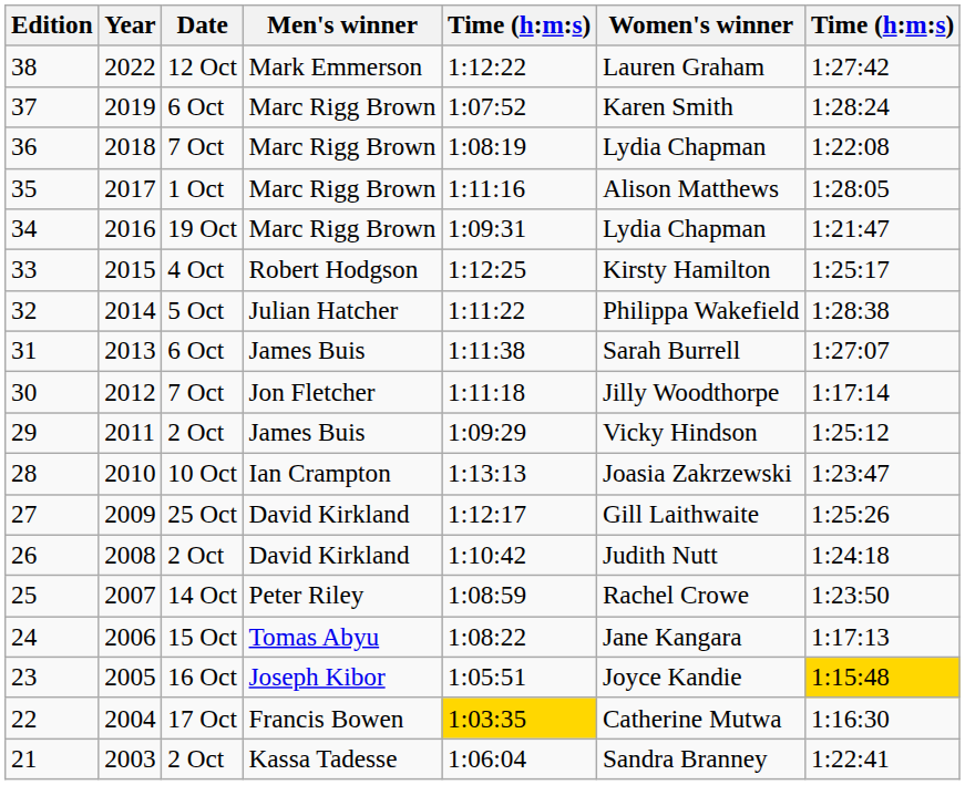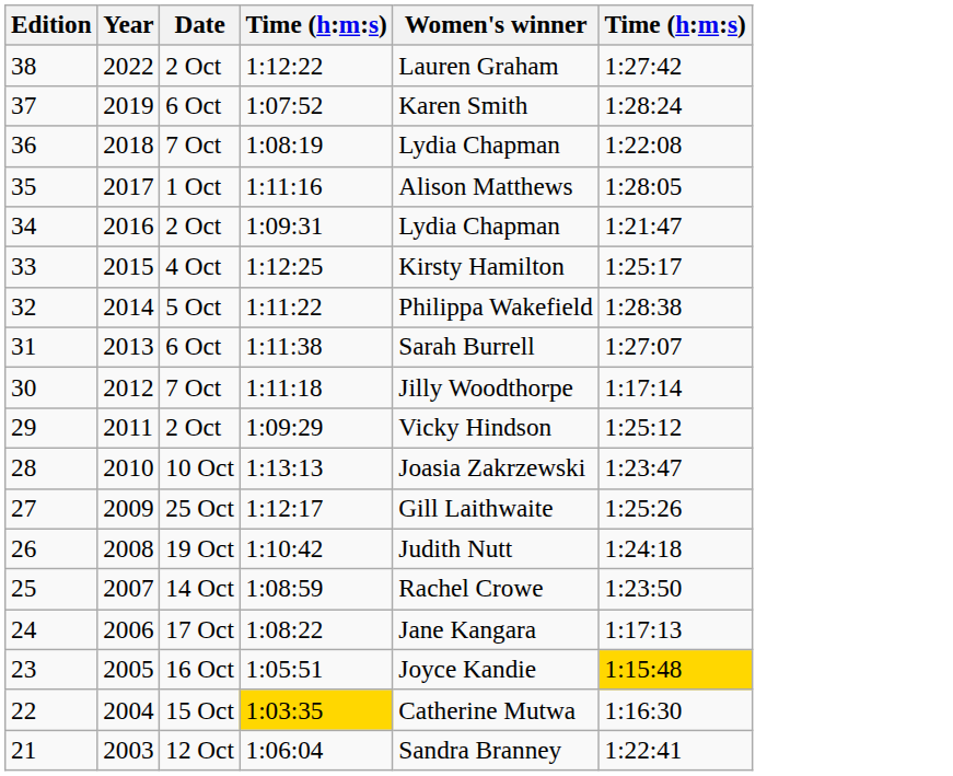- column: Men's winner | Mark Emmerson | Marc Rigg Brown | Marc Rigg Brown | Marc Rigg Brown | Marc Rigg Brown | Robert Hodgson | Julian Hatcher | James Buis | Jon Fletcher | James Buis | Ian Crampton | David Kirkland | David Kirkland | Peter Riley | Tomas Abyu | Joseph Kibor | Francis Bowen | Kassa Tadesse
38 | Date: 12 Oct -> 2 Oct
34 | Date: 19 Oct -> 2 Oct
26 | Date: 2 Oct -> 19 Oct
24 | Date: 15 Oct -> 17 Oct
22 | Date: 17 Oct -> 15 Oct
21 | Date: 2 Oct -> 12 Oct
